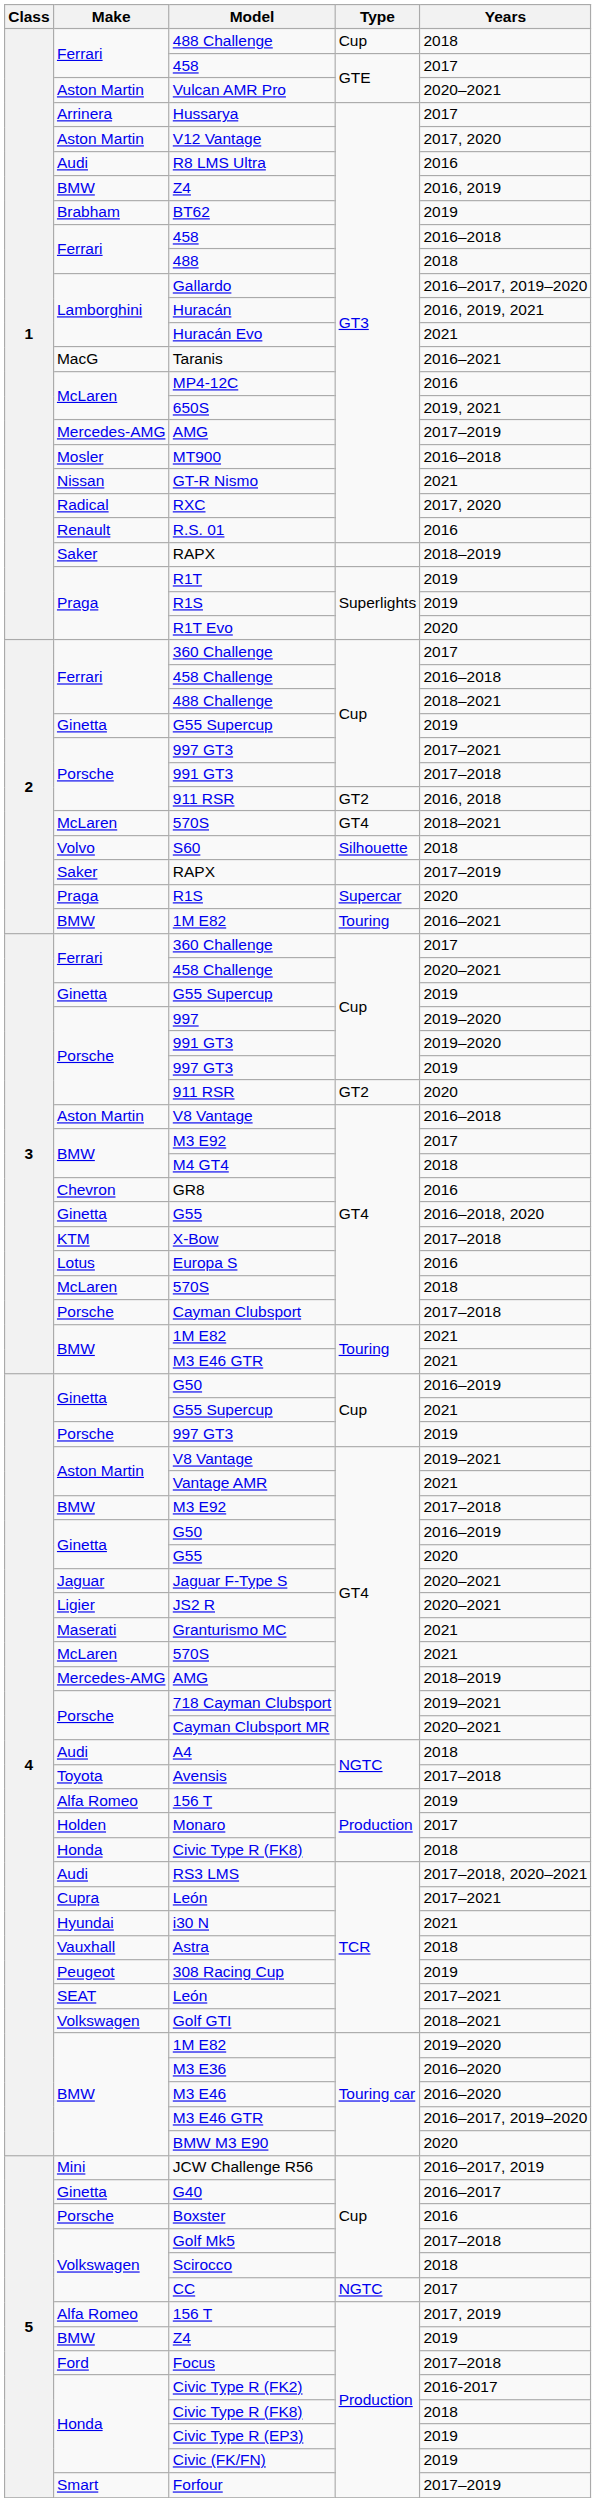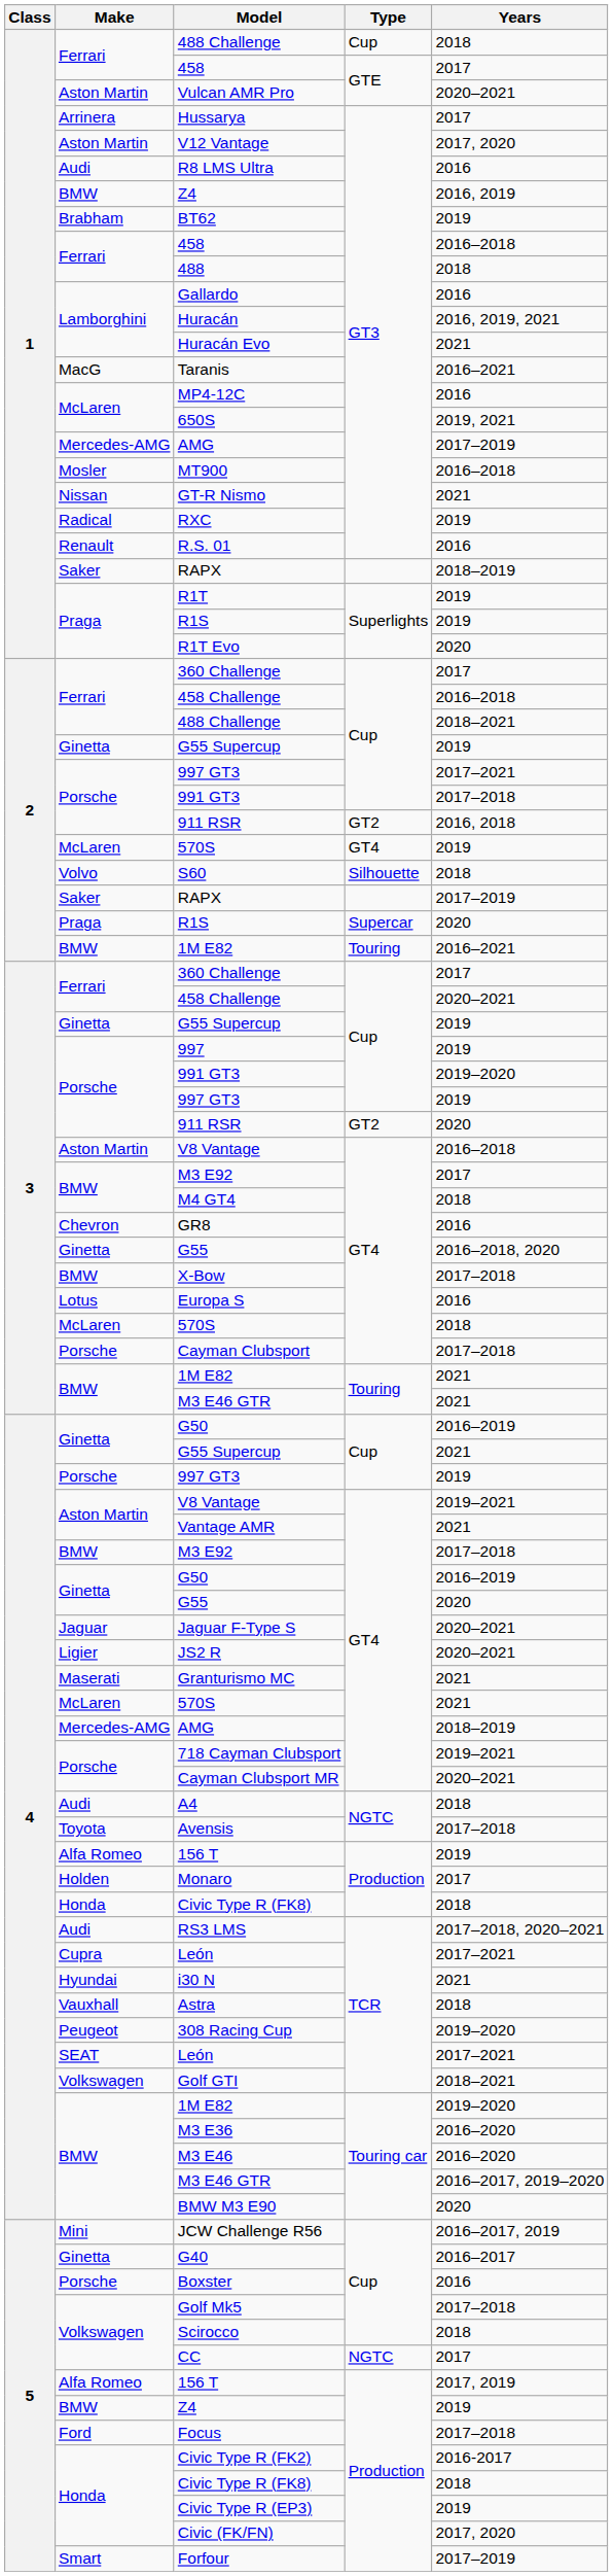Gallardo | Years: 2016–2017, 2019–2020 -> 2016
RXC | Years: 2017, 2020 -> 2019
2 / 570S | Years: 2018–2021 -> 2019
997 | Years: 2019–2020 -> 2019
X-Bow | Make: KTM -> BMW
308 Racing Cup | Years: 2019 -> 2019–2020
Civic (FK/FN) | Years: 2019 -> 2017, 2020
